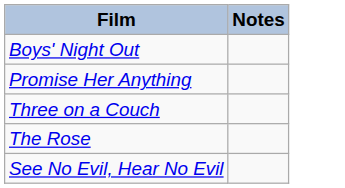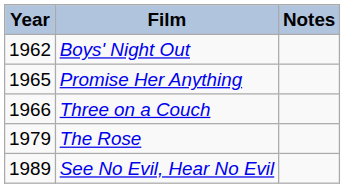+ column: Year | 1962 | 1965 | 1966 | 1979 | 1989
